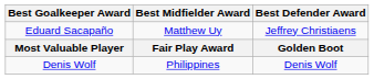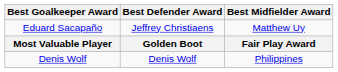columns swapped: Best Defender Award <-> Best Midfielder Award
